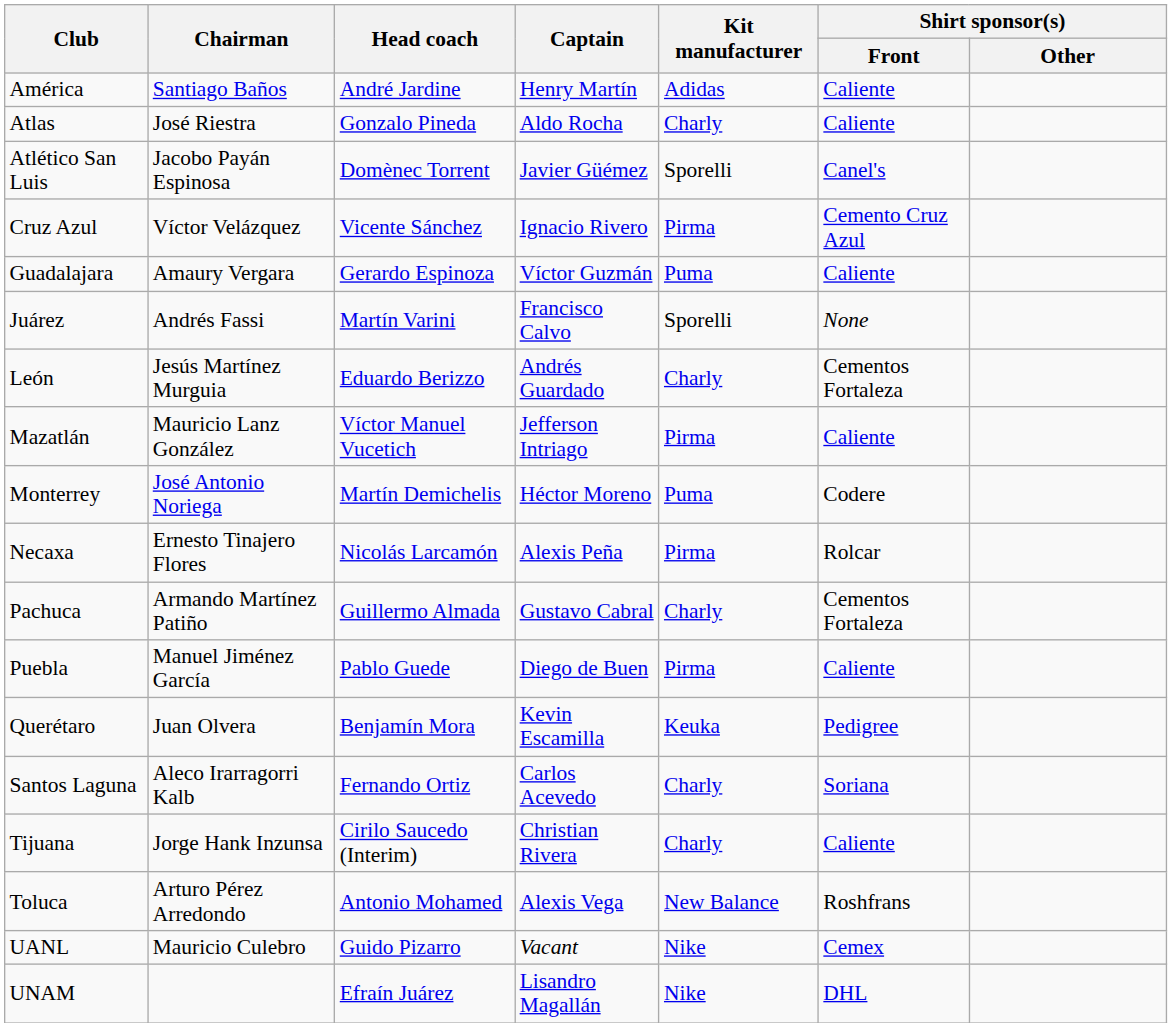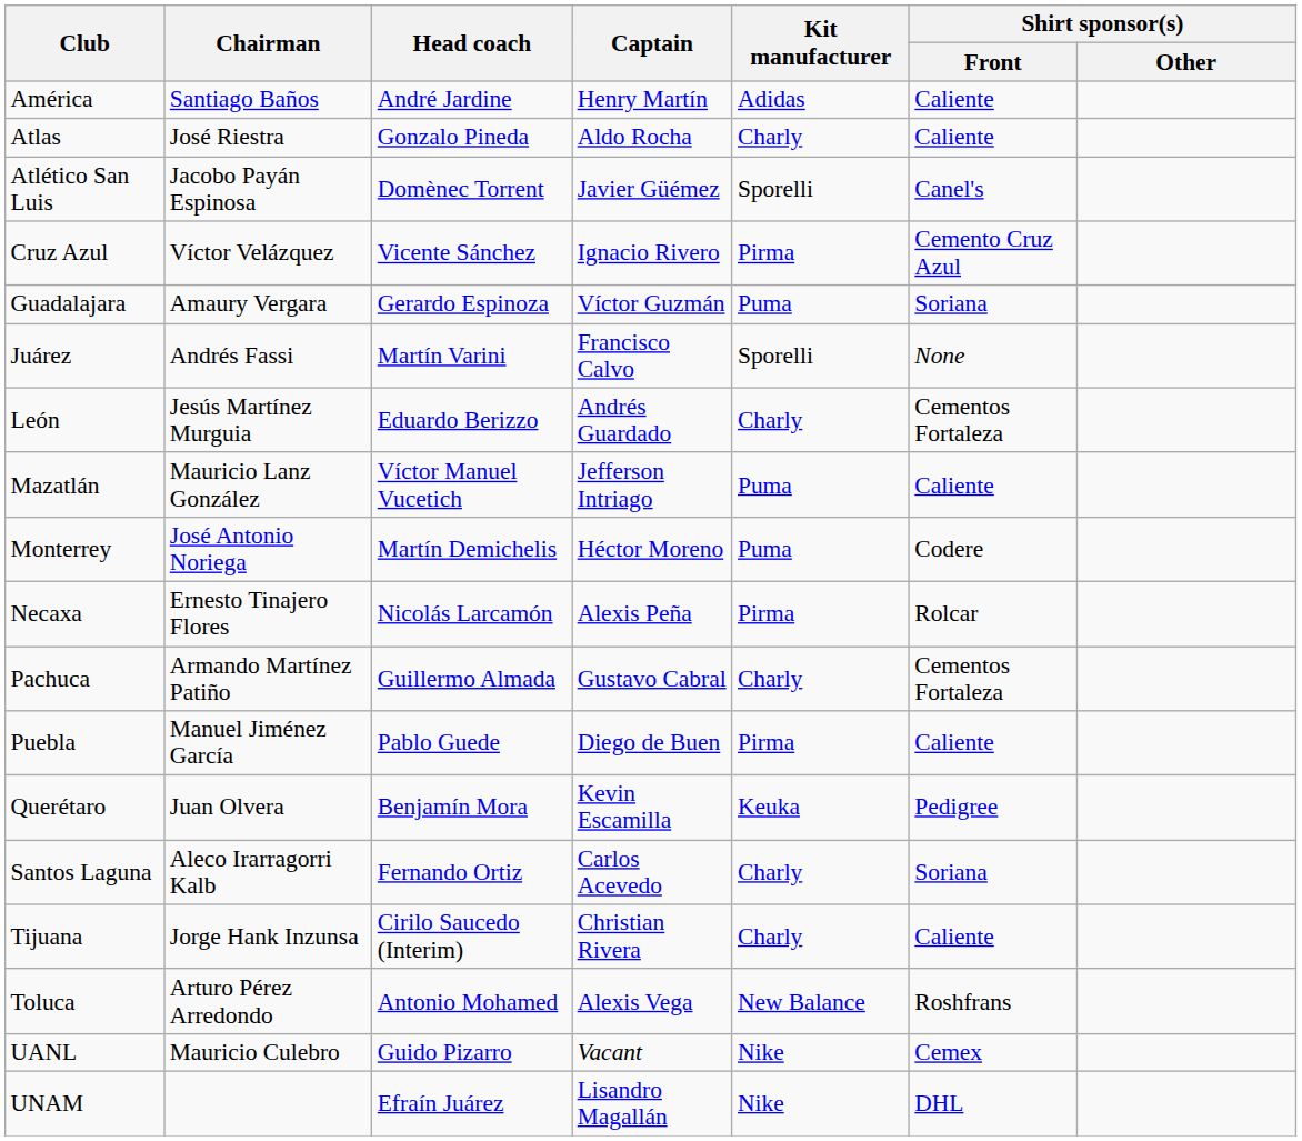Guadalajara | Shirt sponsor(s) / Front: Caliente -> Soriana
Mazatlán | Kit manufacturer: Pirma -> Puma
